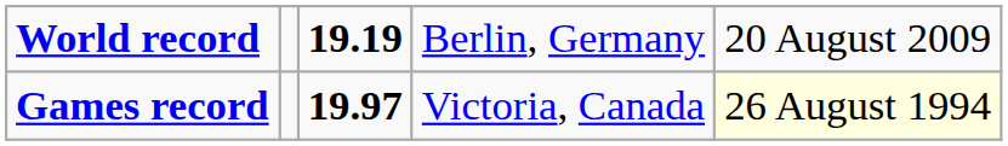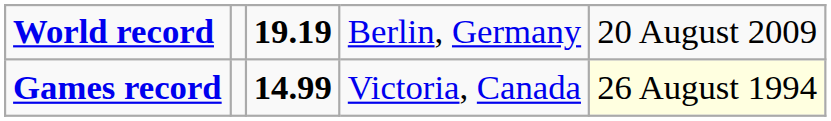Games record | column 3: 19.97 -> 14.99
